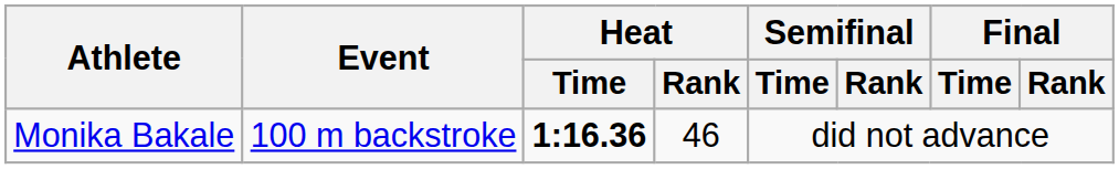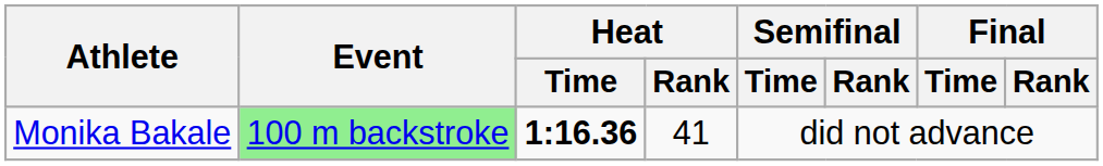Monika Bakale | Event: no background -> lightgreen background
Monika Bakale | Heat / Rank: 46 -> 41
